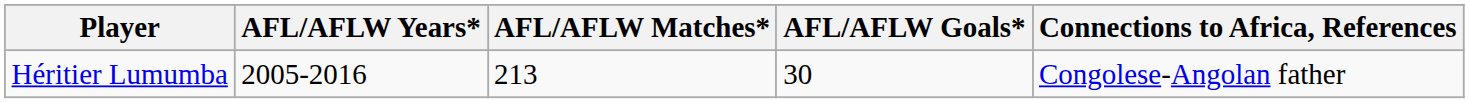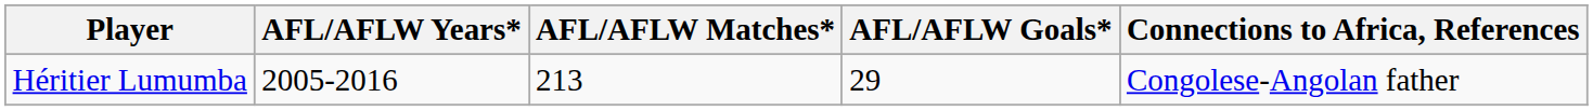Héritier Lumumba | AFL/AFLW Goals*: 30 -> 29
